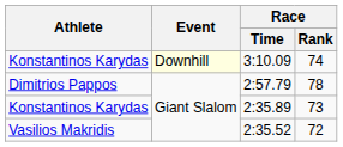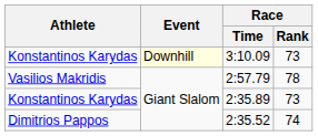3:10.09 | Race / Rank: 74 -> 73
2:57.79 | Athlete: Dimitrios Pappos -> Vasilios Makridis
2:35.52 | Athlete: Vasilios Makridis -> Dimitrios Pappos
2:35.52 | Race / Rank: 72 -> 74
